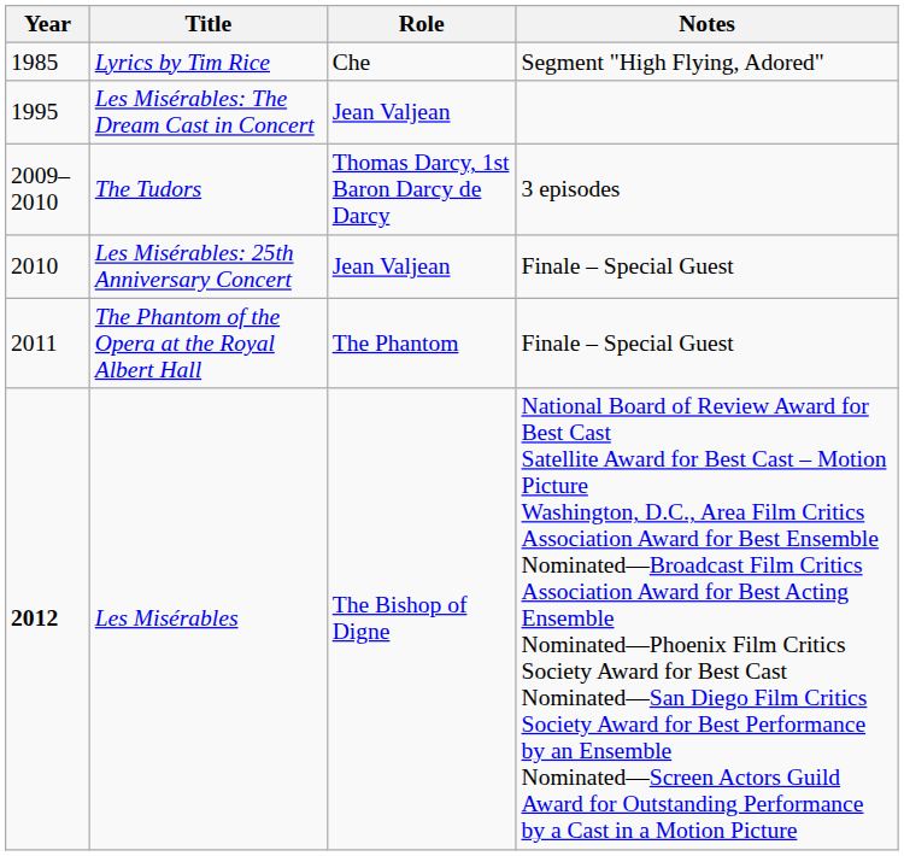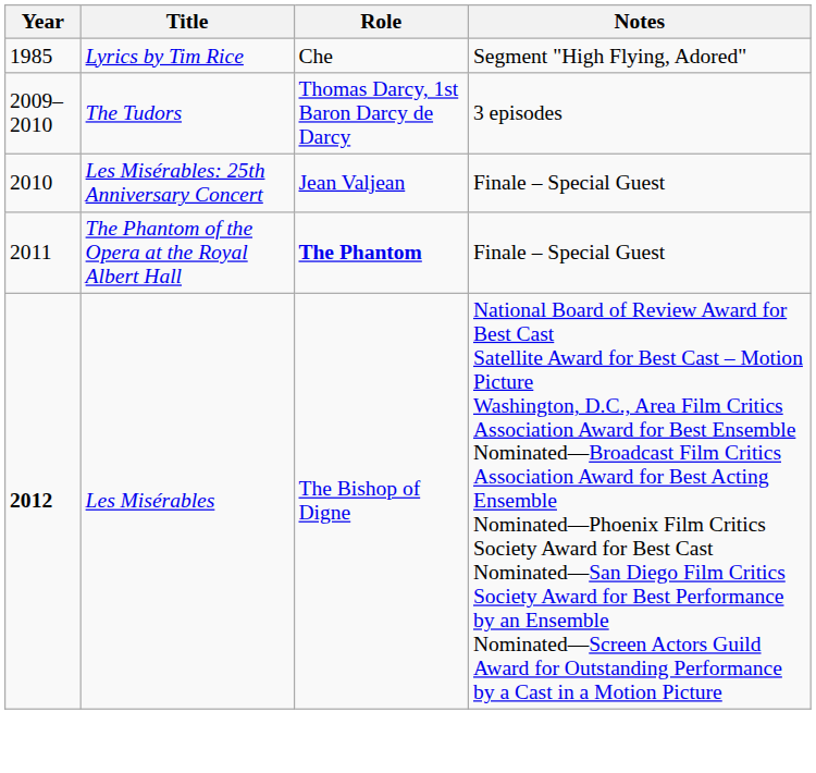- row: 1995 | Les Misérables: The Dream Cast in Concert | Jean Valjean
The Phantom of the Opera at the Royal Albert Hall | Role: normal -> bold
